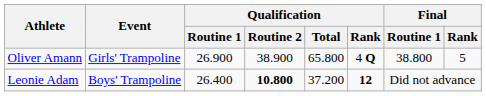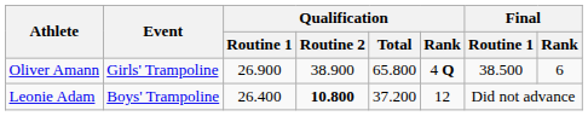Oliver Amann | Final / Routine 1: 38.800 -> 38.500
Oliver Amann | Final / Rank: 5 -> 6
Leonie Adam | Qualification / Rank: bold -> normal
